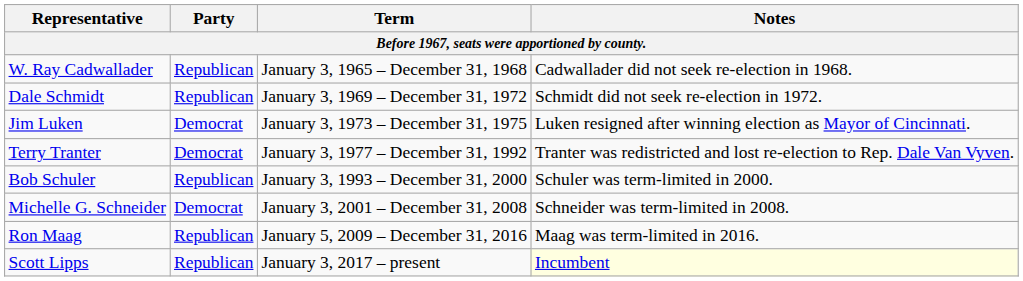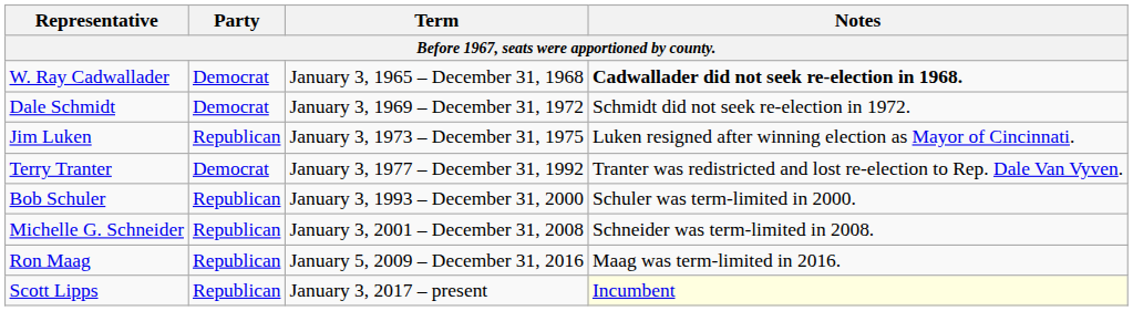W. Ray Cadwallader | Party: Republican -> Democrat
W. Ray Cadwallader | Notes: normal -> bold
Dale Schmidt | Party: Republican -> Democrat
Jim Luken | Party: Democrat -> Republican
Michelle G. Schneider | Party: Democrat -> Republican
